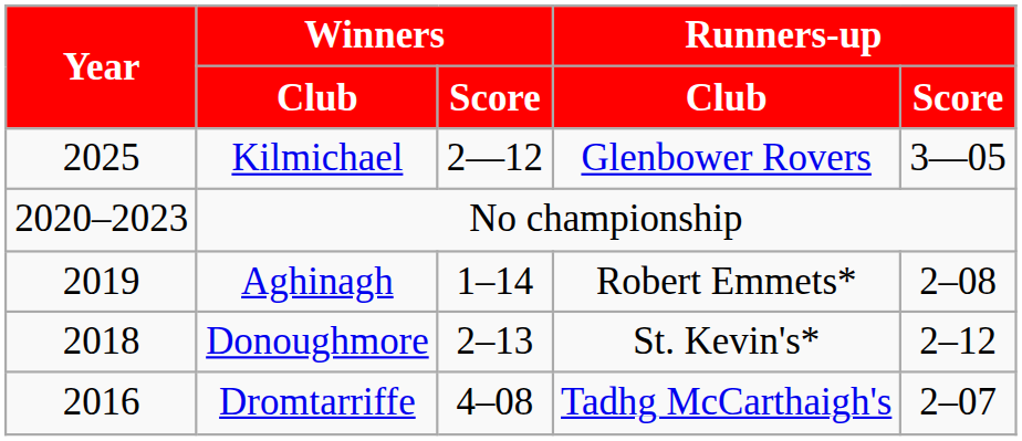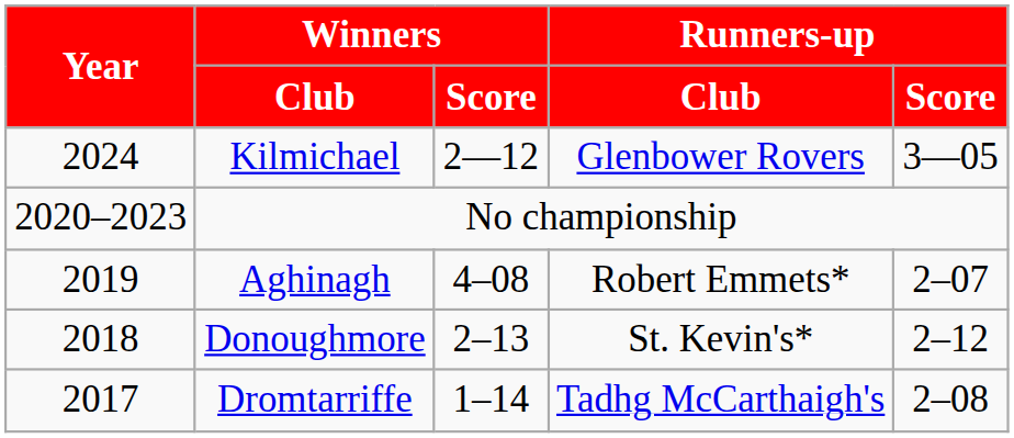Kilmichael | Year: 2025 -> 2024
Aghinagh | Winners / Score: 1–14 -> 4–08
Aghinagh | Runners-up / Score: 2–08 -> 2–07
Dromtarriffe | Year: 2016 -> 2017
Dromtarriffe | Winners / Score: 4–08 -> 1–14
Dromtarriffe | Runners-up / Score: 2–07 -> 2–08
